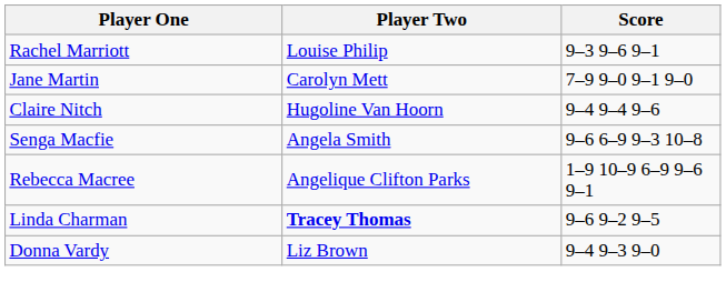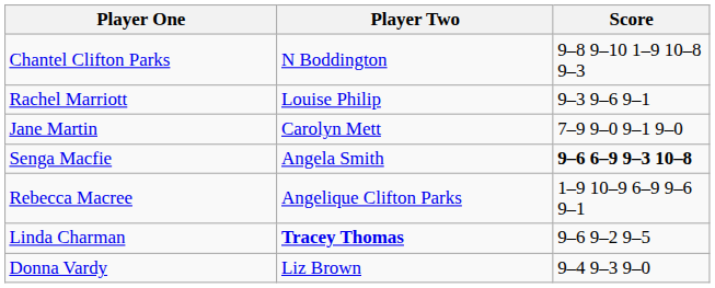+ row: Chantel Clifton Parks | N Boddington | 9–8 9–10 1–9 10–8 9–3
- row: Claire Nitch | Hugoline Van Hoorn | 9–4 9–4 9–6
Senga Macfie | Score: normal -> bold
